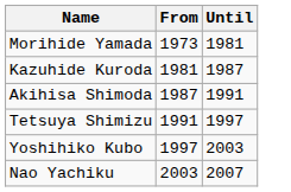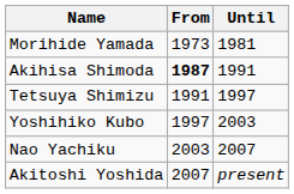- row: Kazuhide Kuroda | 1981 | 1987
Akihisa Shimoda | From: normal -> bold
+ row: Akitoshi Yoshida | 2007 | present
